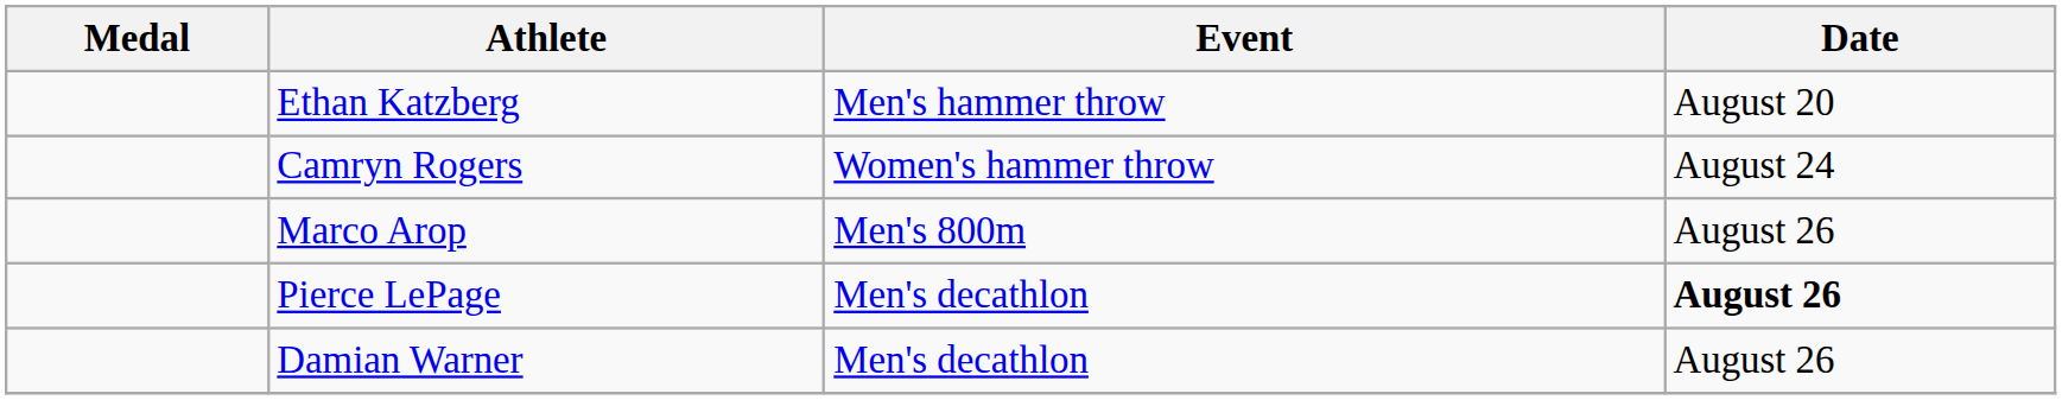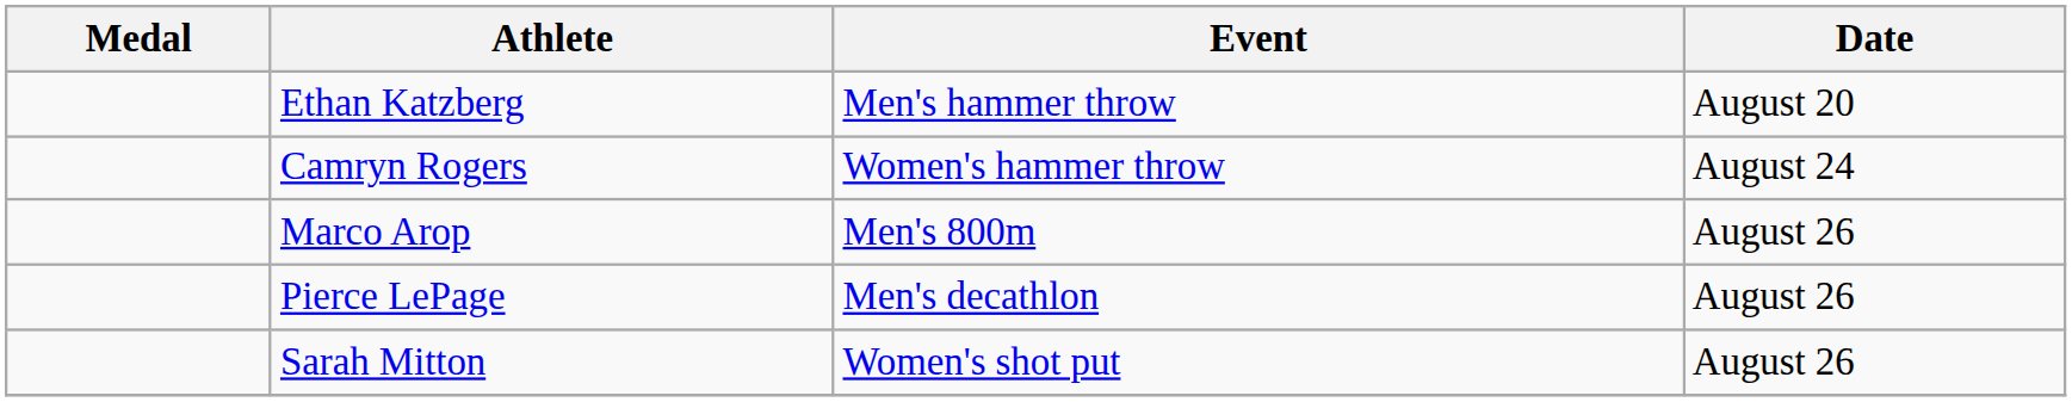Pierce LePage | Date: bold -> normal
- row: Damian Warner | Men's decathlon | August 26
+ row: Sarah Mitton | Women's shot put | August 26
